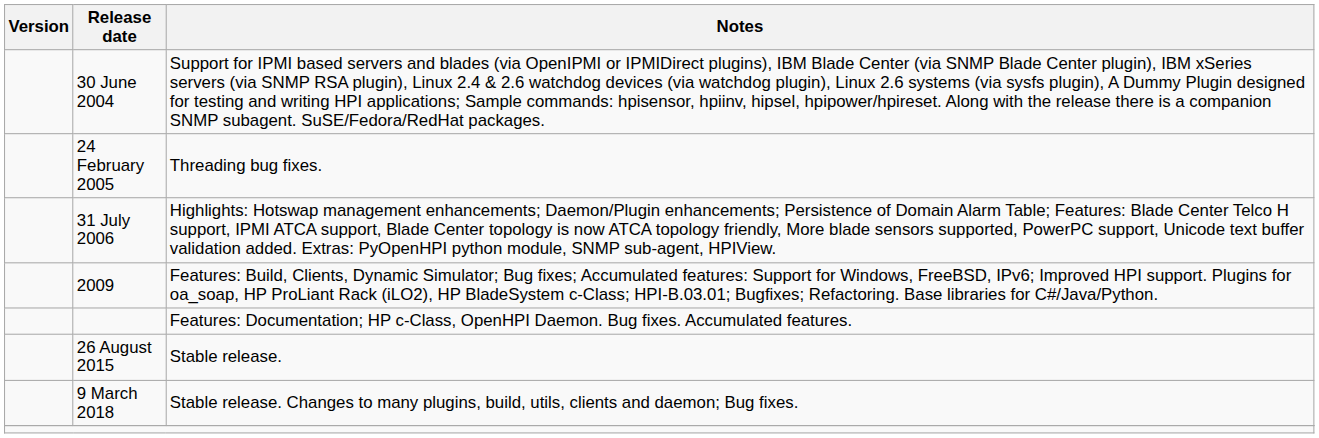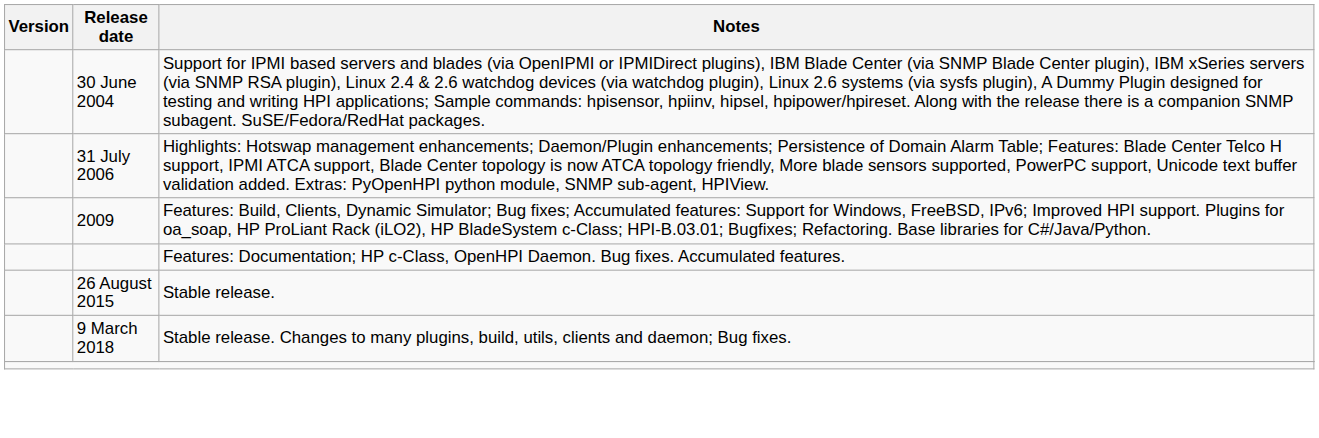- row: 24 February 2005 | Threading bug fixes.
